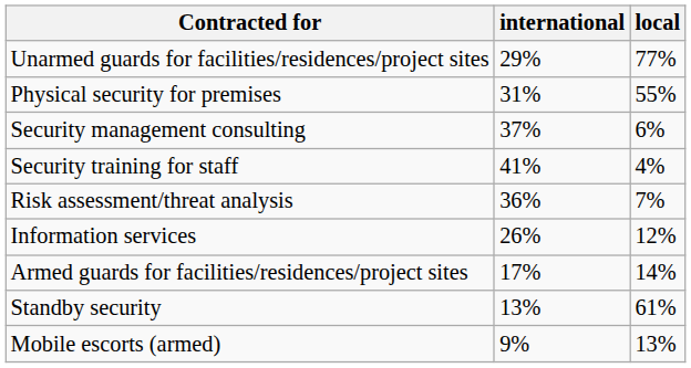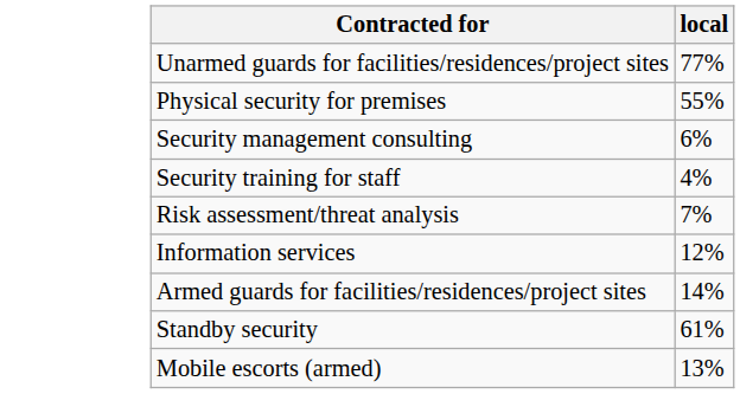- column: international | 29% | 31% | 37% | 41% | 36% | 26% | 17% | 13% | 9%
